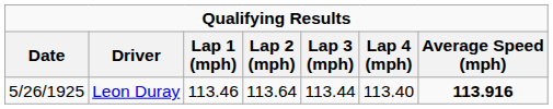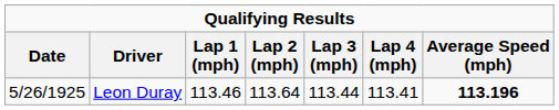Leon Duray | Lap 4 (mph): 113.40 -> 113.41
Leon Duray | Average Speed (mph): 113.916 -> 113.196
